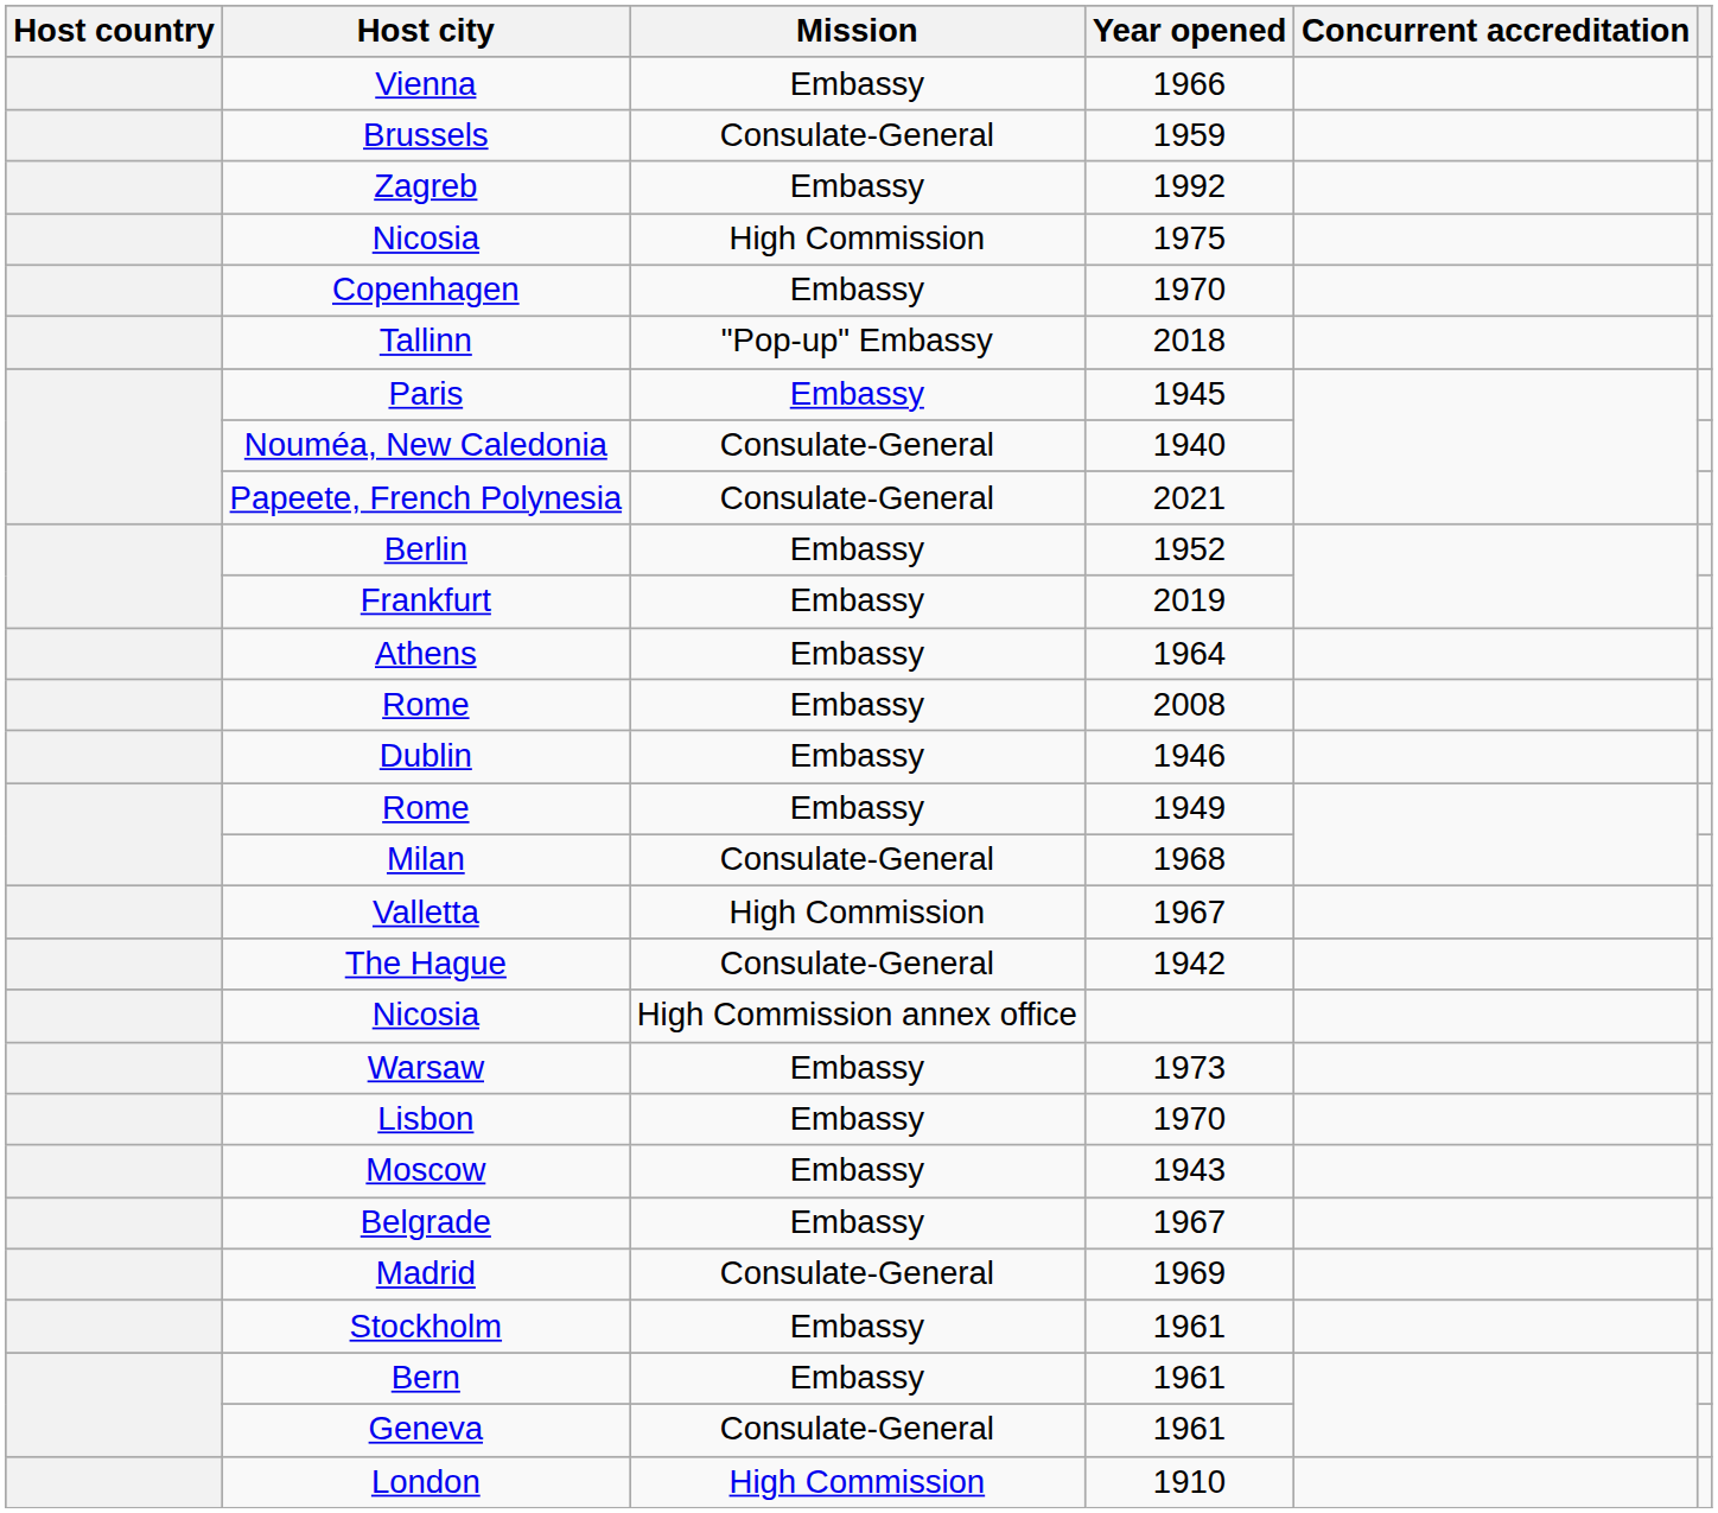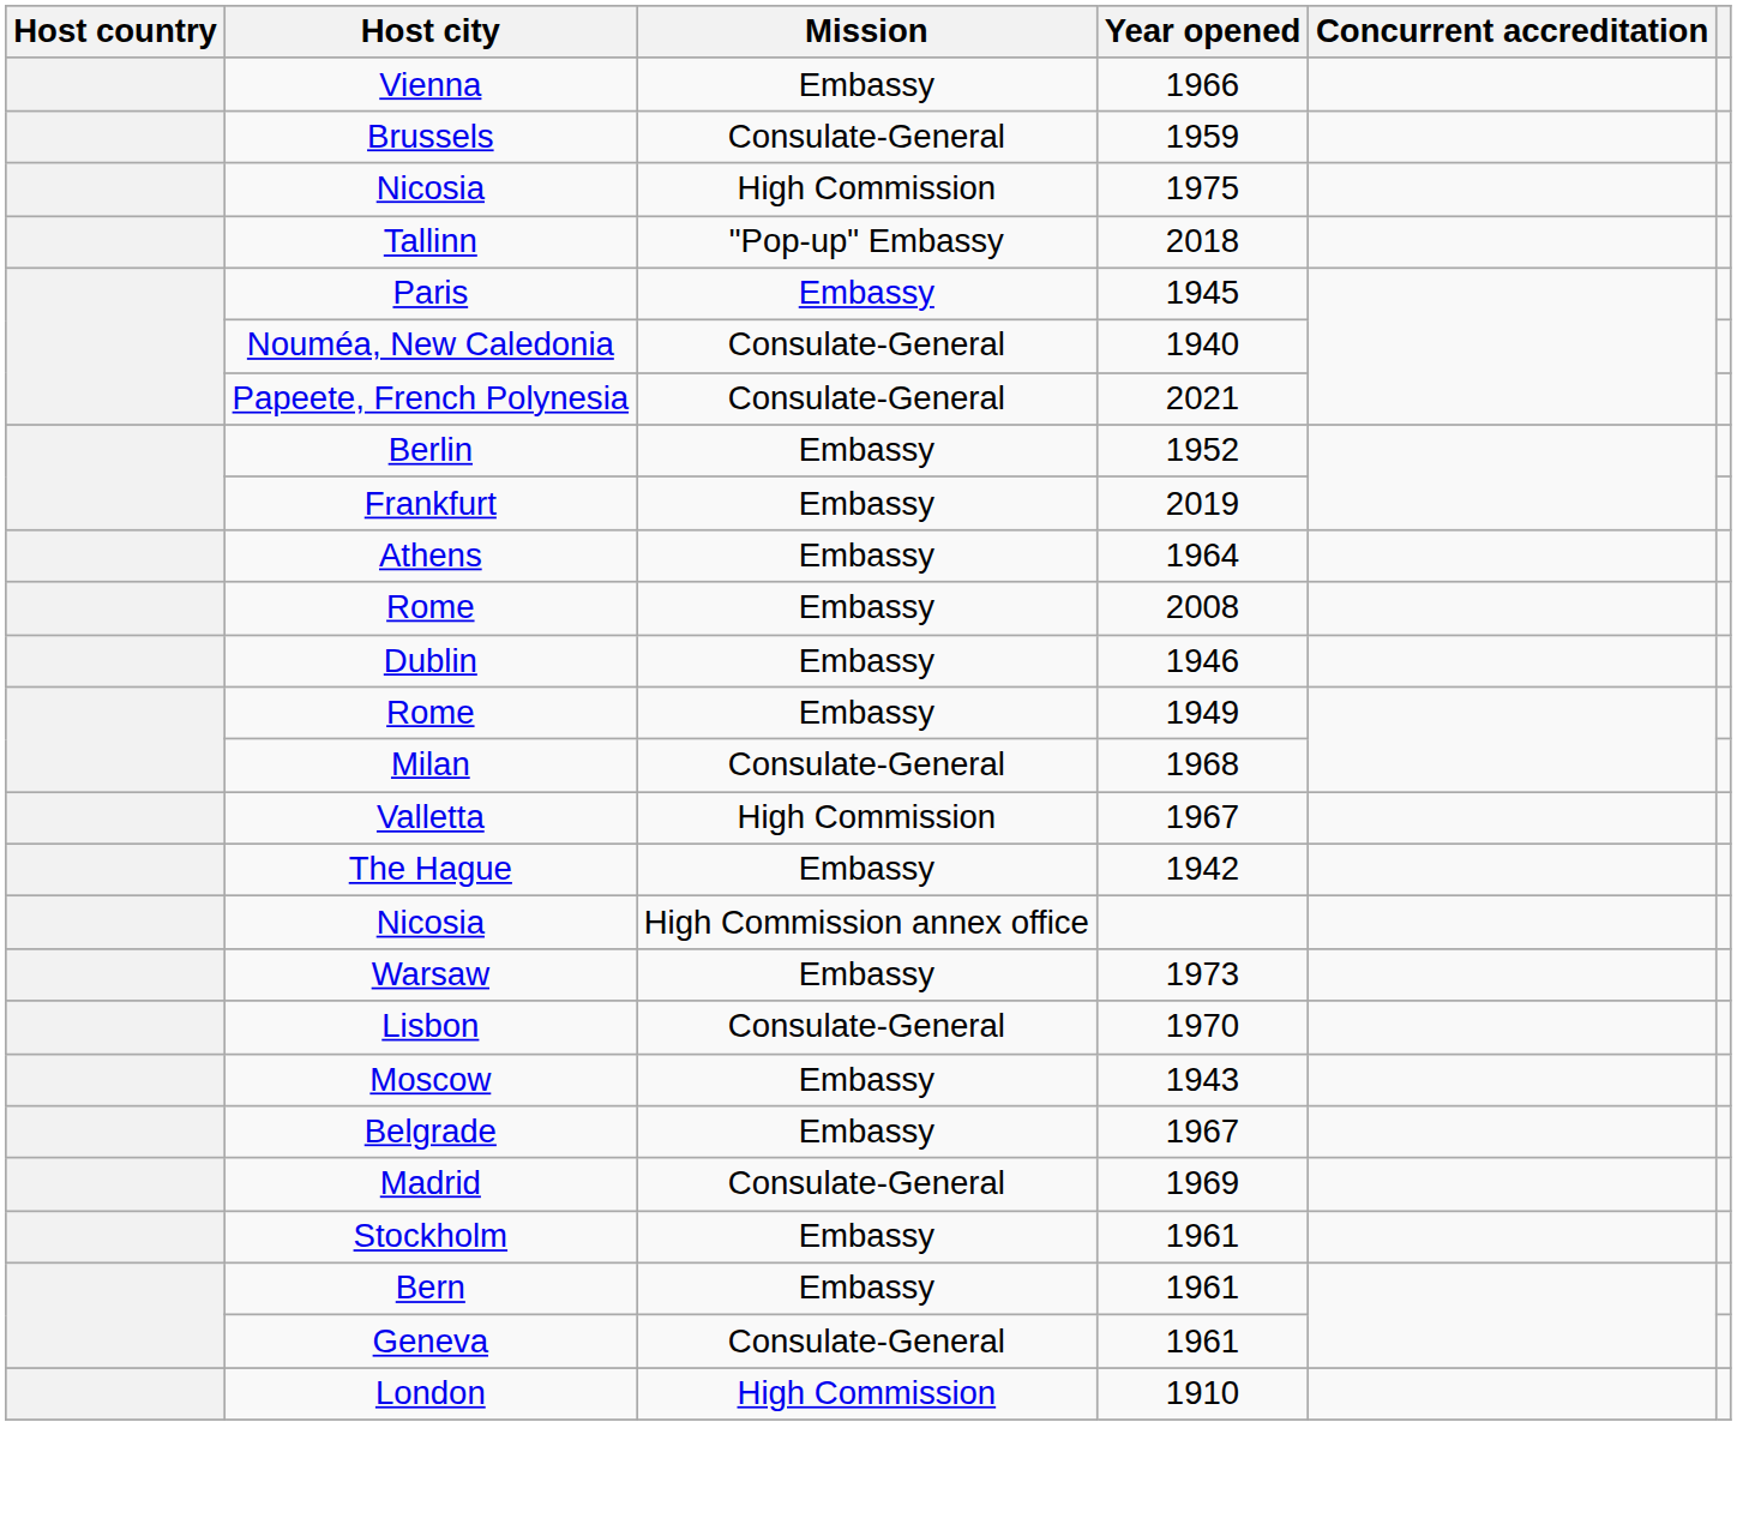- row: Zagreb | Embassy | 1992
- row: Copenhagen | Embassy | 1970
The Hague | Mission: Consulate-General -> Embassy
Lisbon | Mission: Embassy -> Consulate-General
